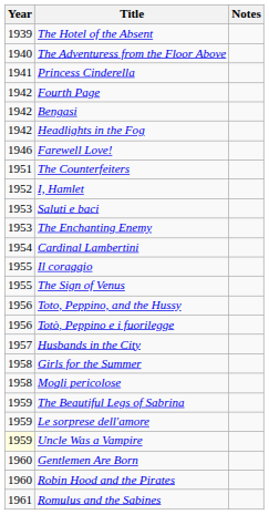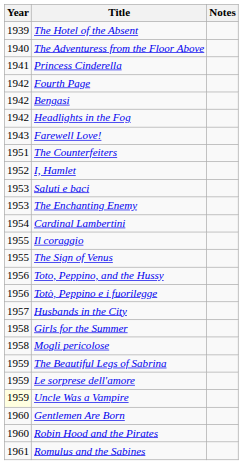Farewell Love! | Year: 1946 -> 1943
